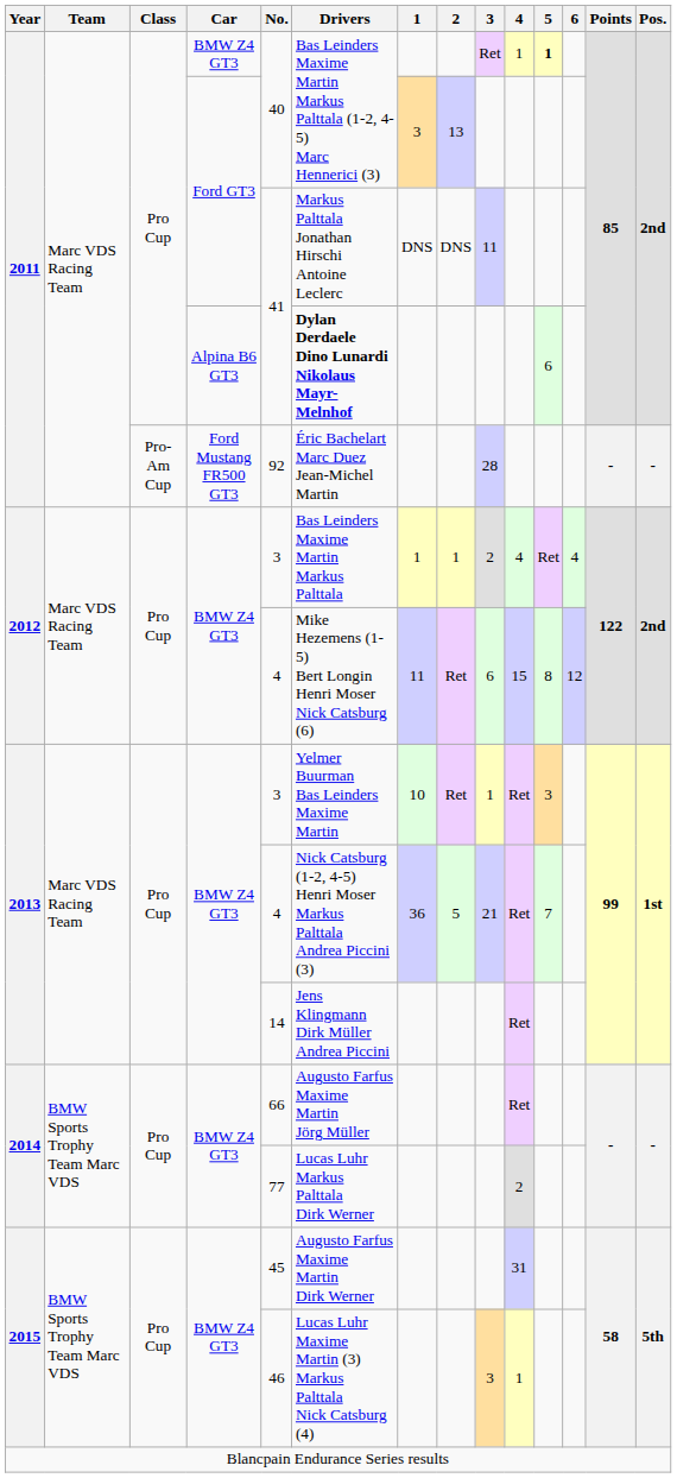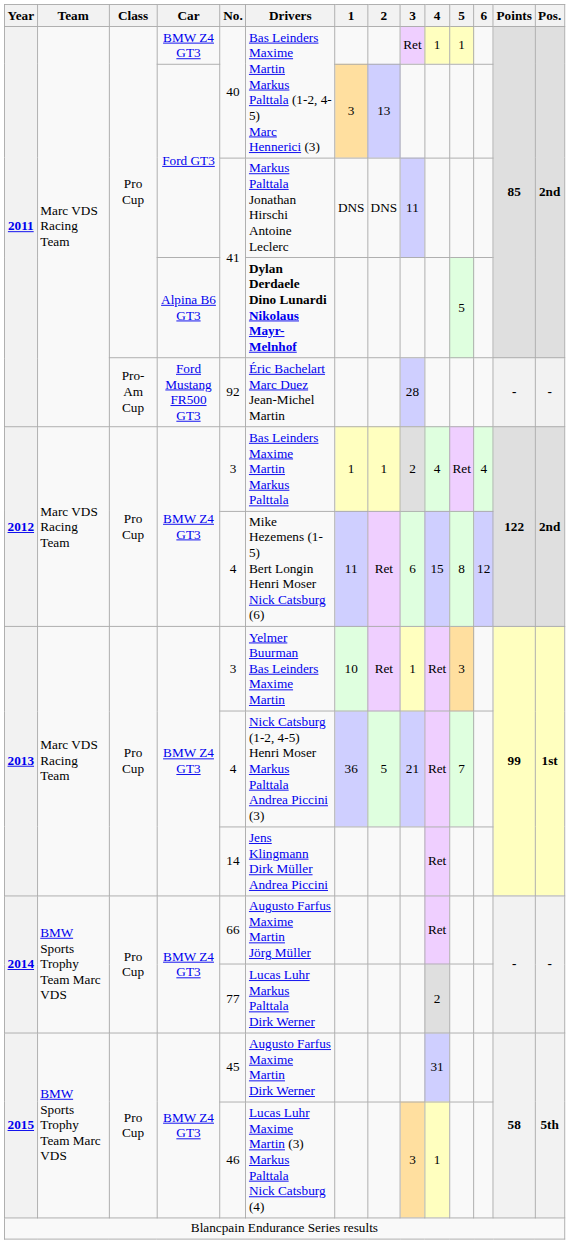2011 / BMW Z4 GT3 | 5: bold -> normal
2011 / Alpina B6 GT3 | 5: 6 -> 5
